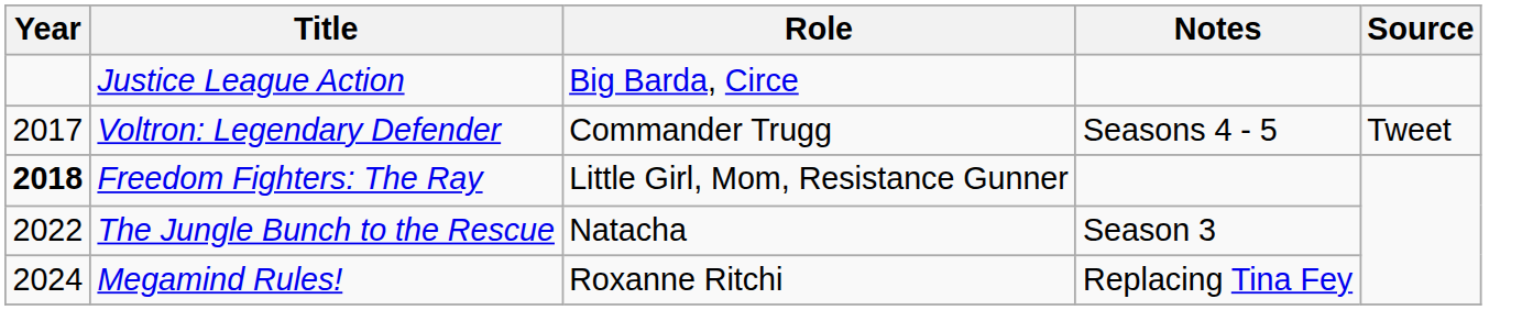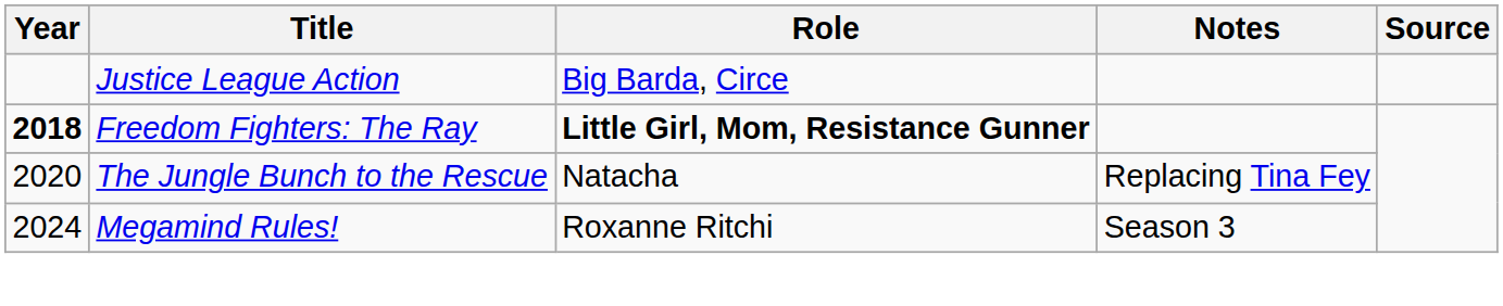- row: 2017 | Voltron: Legendary Defender | Commander Trugg | Seasons 4 - 5 | Tweet
Freedom Fighters: The Ray | Role: normal -> bold
The Jungle Bunch to the Rescue | Year: 2022 -> 2020
The Jungle Bunch to the Rescue | Notes: Season 3 -> Replacing Tina Fey
Megamind Rules! | Notes: Replacing Tina Fey -> Season 3
